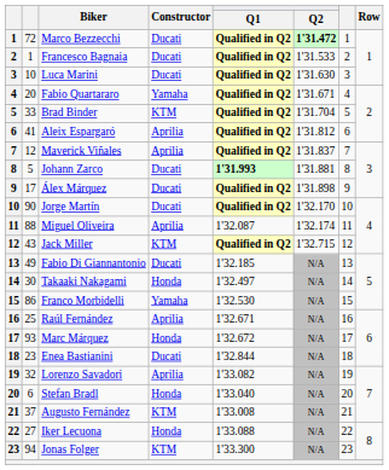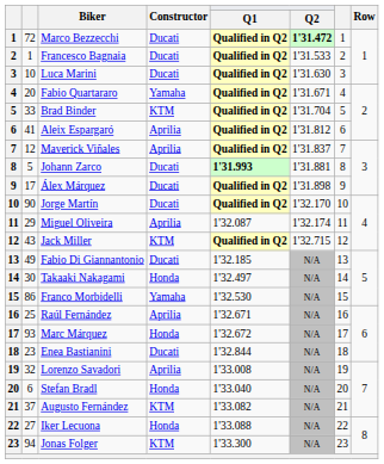Miguel Oliveira | column 2: 88 -> 29
Lorenzo Savadori | Q1: 1'33.082 -> 1'33.008
Augusto Fernández | Q1: 1'33.008 -> 1'33.082
